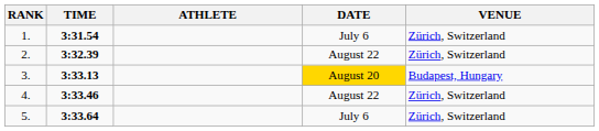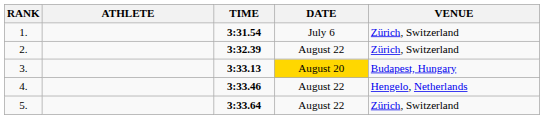columns swapped: ATHLETE <-> TIME
4. | VENUE: Zürich, Switzerland -> Hengelo, Netherlands
5. | DATE: July 6 -> August 22
